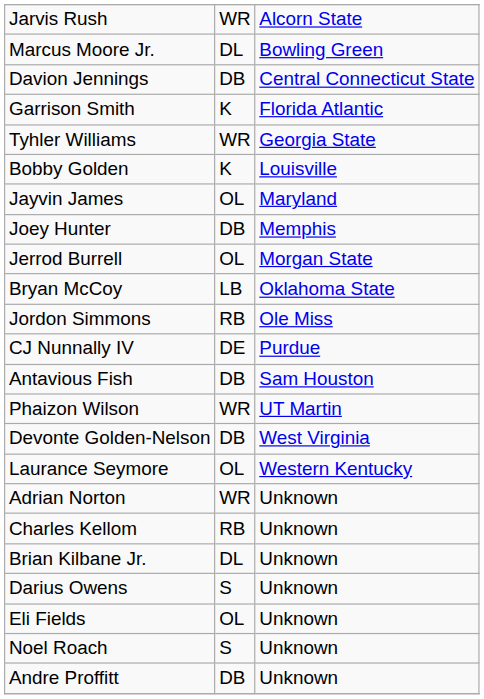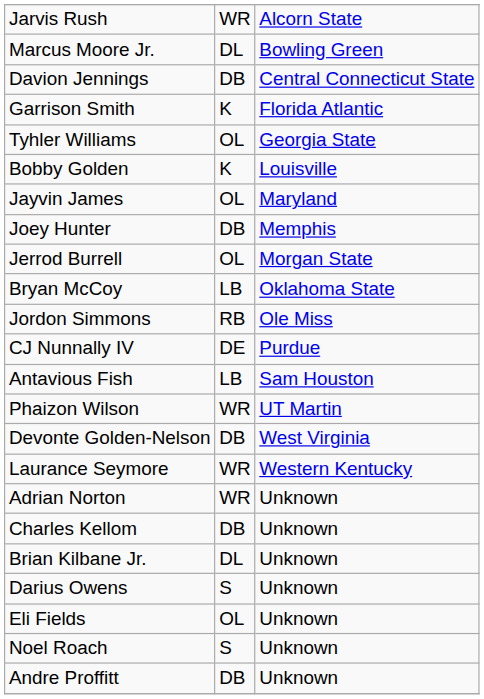Tyhler Williams | column 2: WR -> OL
Antavious Fish | column 2: DB -> LB
Laurance Seymore | column 2: OL -> WR
Charles Kellom | column 2: RB -> DB
